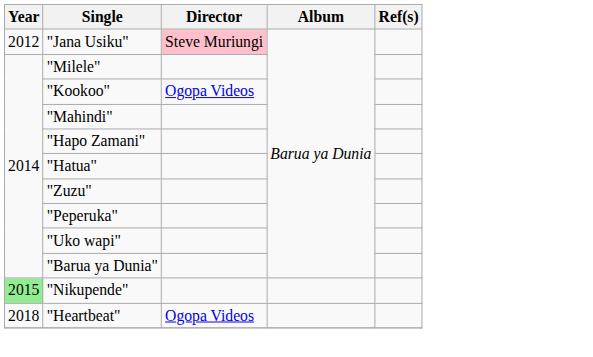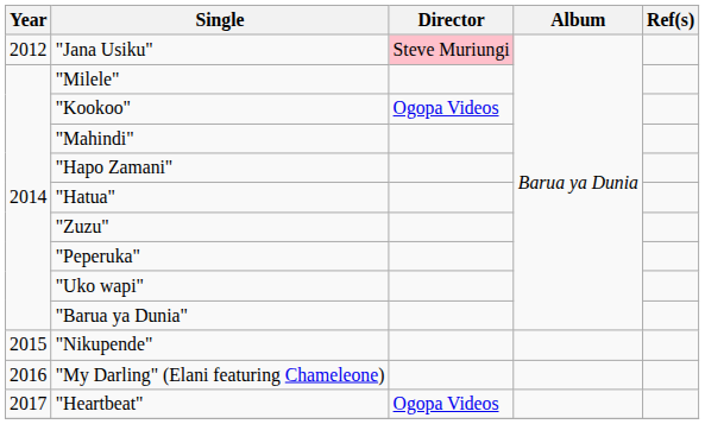"Nikupende" | Year: lightgreen background -> no background
+ row: 2016 | "My Darling" (Elani featuring Chameleone)
"Heartbeat" | Year: 2018 -> 2017
